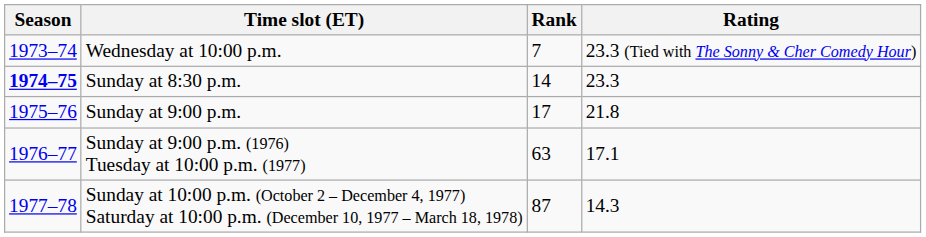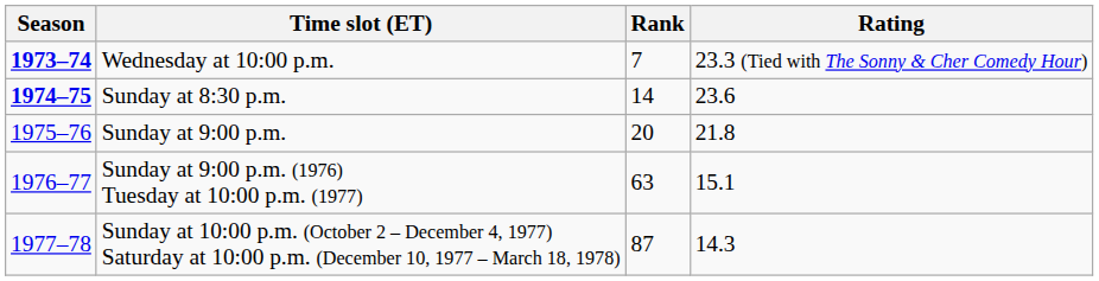Wednesday at 10:00 p.m. | Season: normal -> bold
Sunday at 8:30 p.m. | Rating: 23.3 -> 23.6
Sunday at 9:00 p.m. | Rank: 17 -> 20
Sunday at 9:00 p.m. (1976) Tuesday at 10:00 p.m. (1977) | Rating: 17.1 -> 15.1
